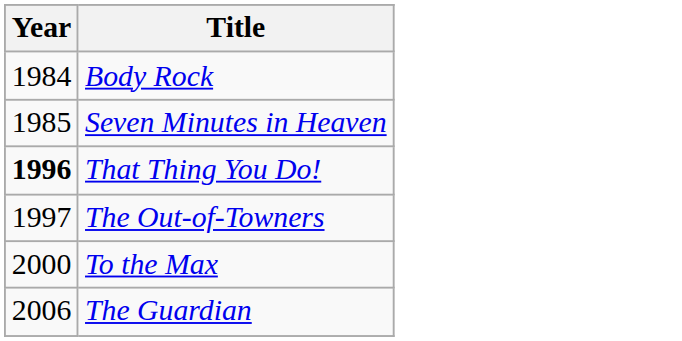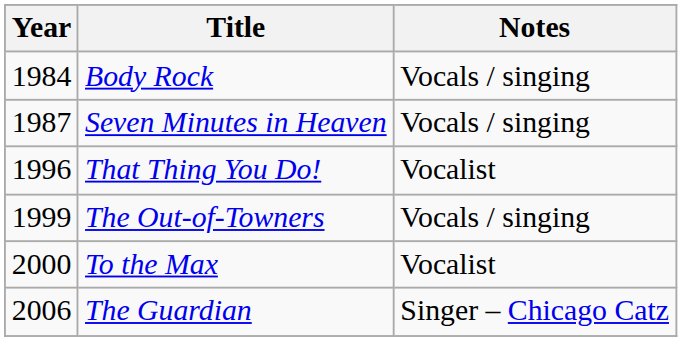+ column: Notes | Vocals / singing | Vocals / singing | Vocalist | Vocals / singing | Vocalist | Singer – Chicago Catz
Seven Minutes in Heaven | Year: 1985 -> 1987
That Thing You Do! | Year: bold -> normal
The Out-of-Towners | Year: 1997 -> 1999
